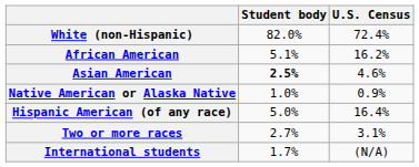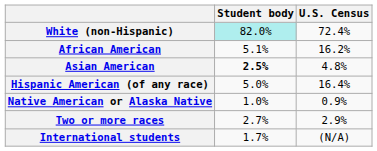White (non-Hispanic) | Student body: no background -> paleturquoise background
Asian American | U.S. Census: 4.6% -> 4.8%
rows swapped: Native American or Alaska Native <-> Hispanic American (of any race)
Two or more races | U.S. Census: 3.1% -> 2.9%
